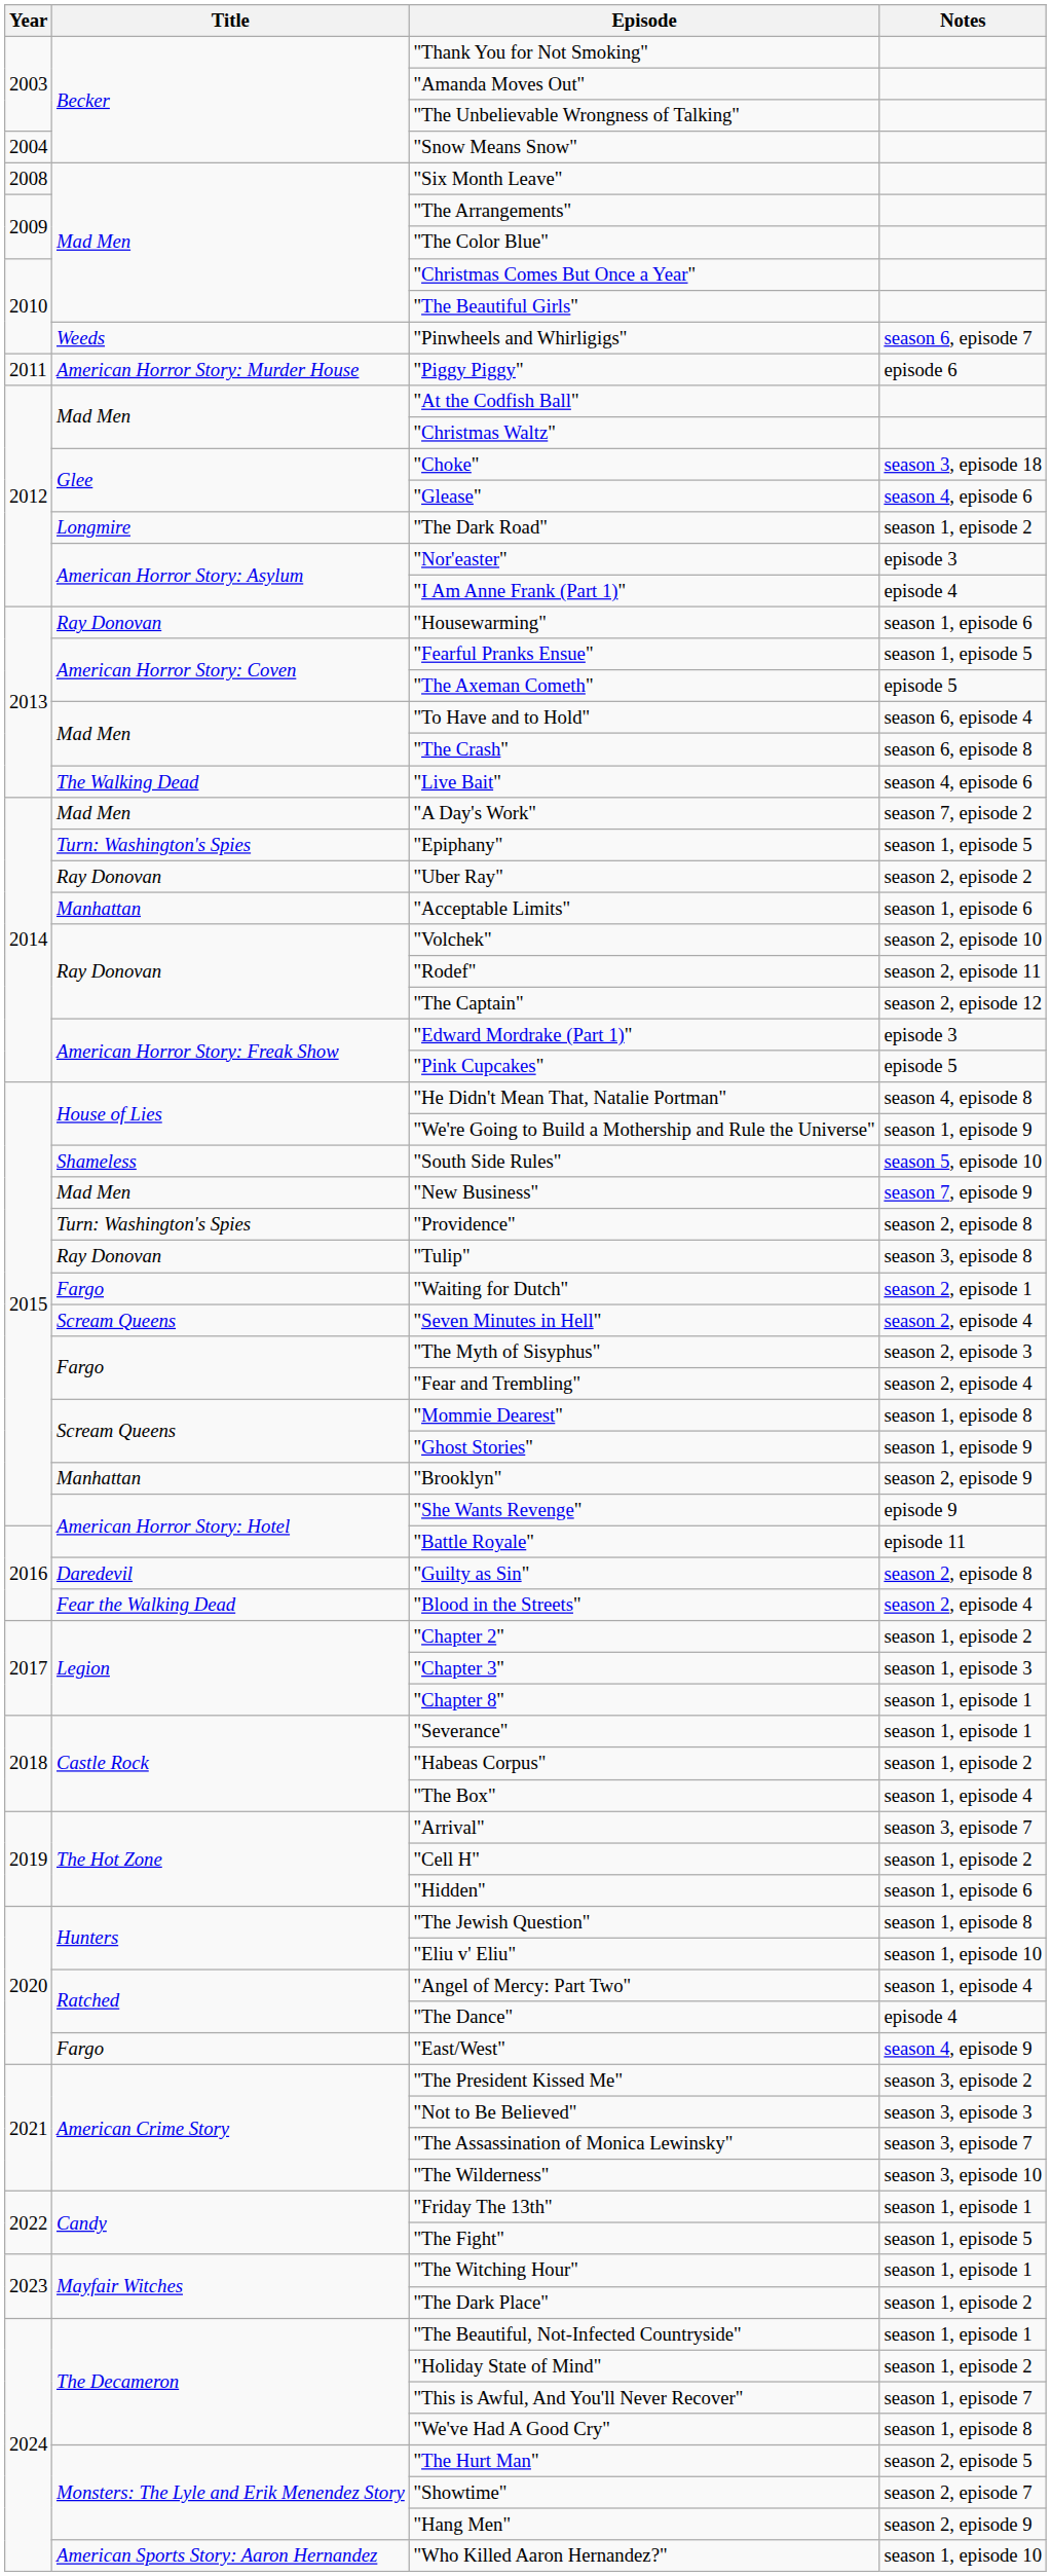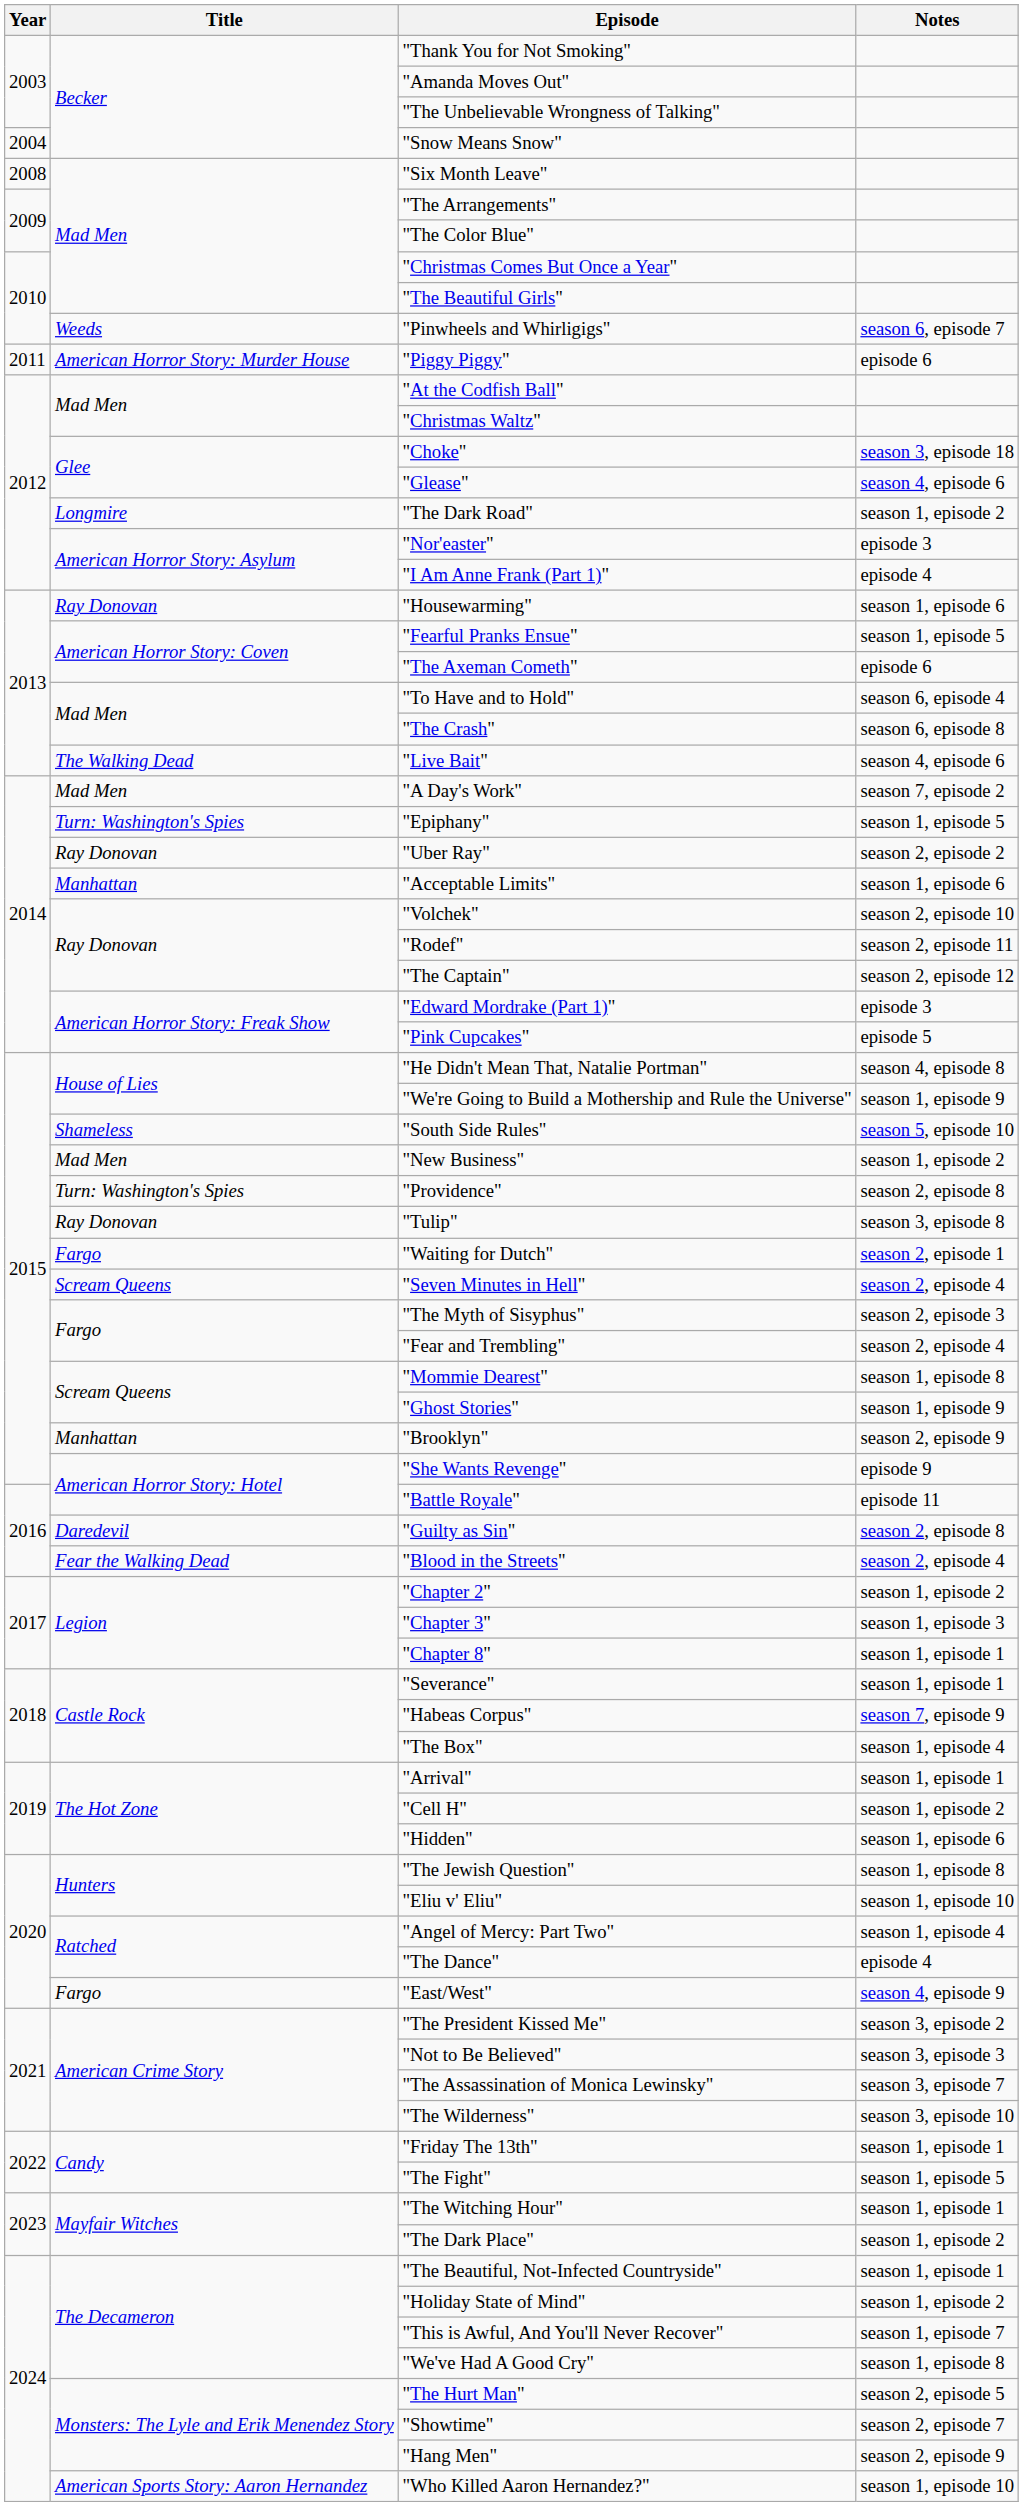"The Axeman Cometh" | Notes: episode 5 -> episode 6
"New Business" | Notes: season 7, episode 9 -> season 1, episode 2
"Habeas Corpus" | Notes: season 1, episode 2 -> season 7, episode 9
"Arrival" | Notes: season 3, episode 7 -> season 1, episode 1
